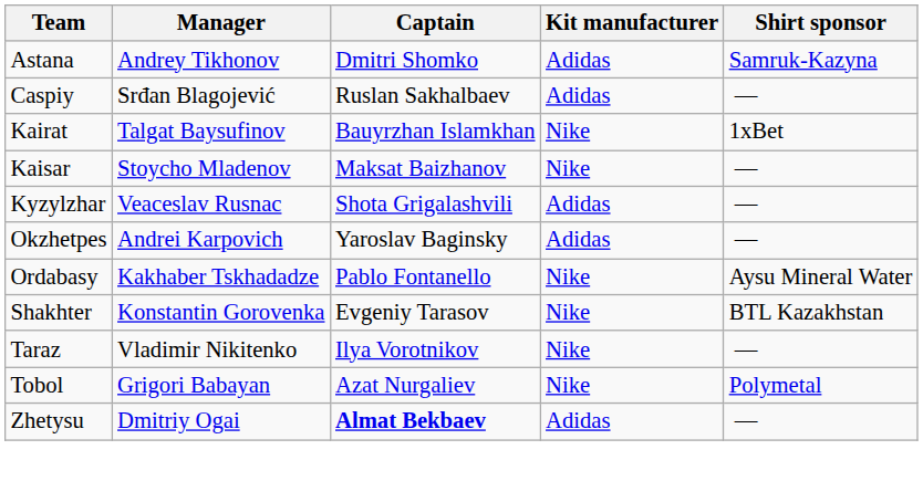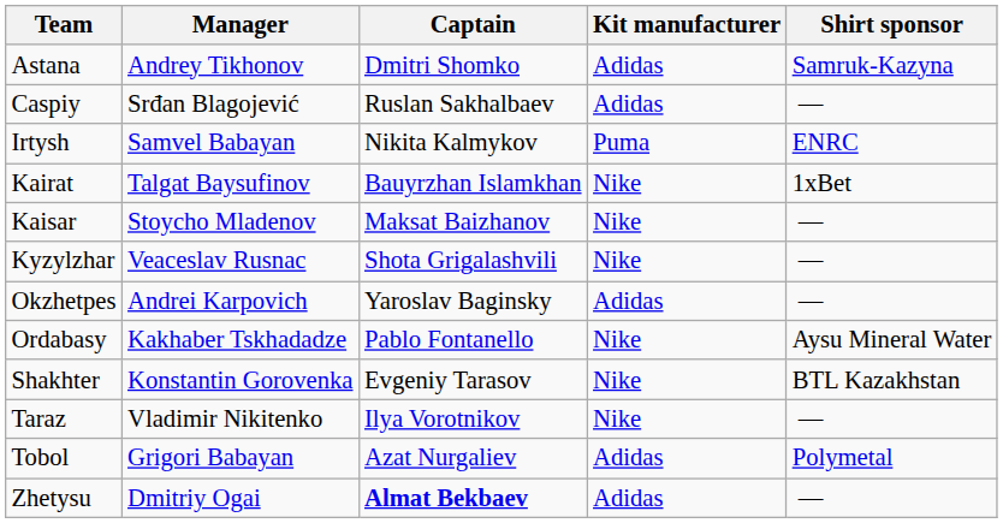+ row: Irtysh | Samvel Babayan | Nikita Kalmykov | Puma | ENRC
Kyzylzhar | Kit manufacturer: Adidas -> Nike
Tobol | Kit manufacturer: Nike -> Adidas
